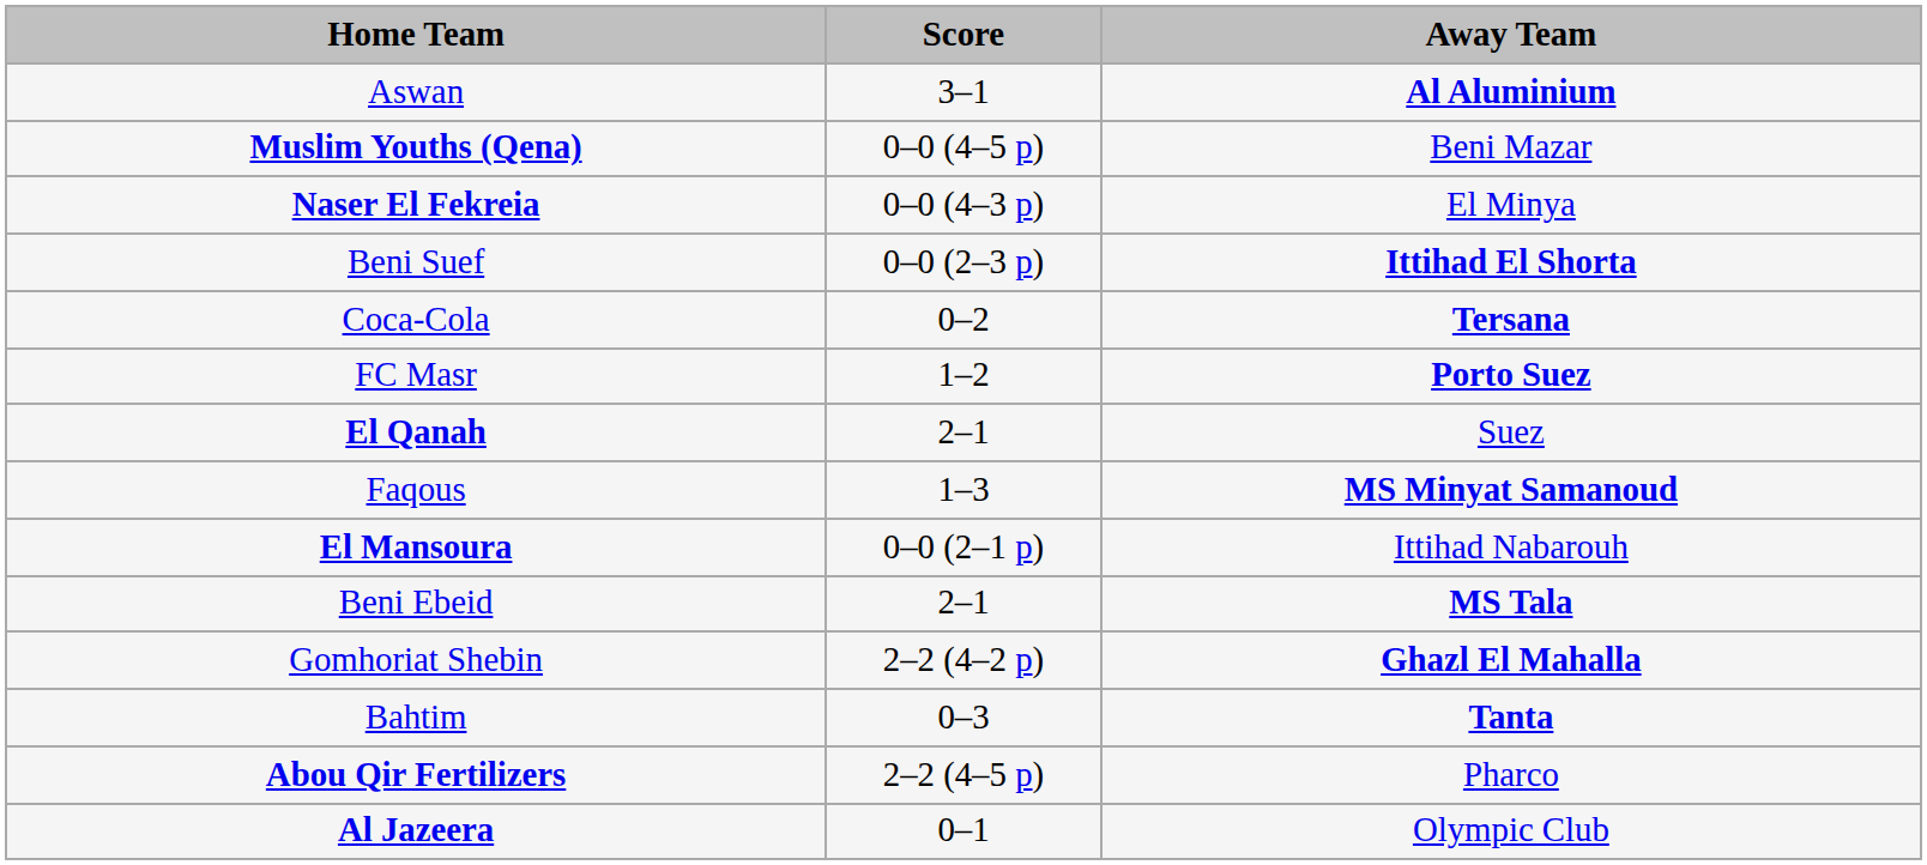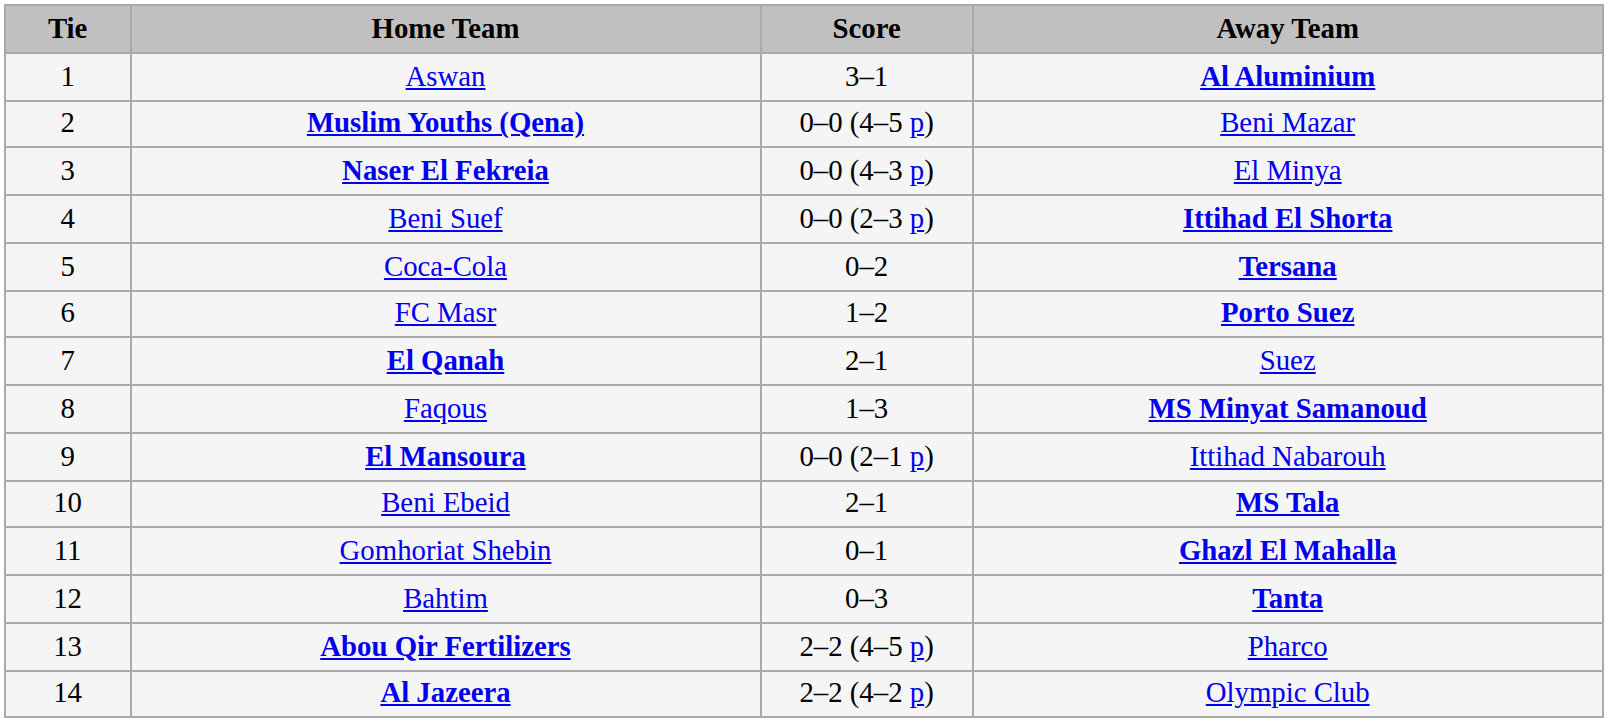+ column: Tie | 1 | 2 | 3 | 4 | 5 | 6 | 7 | 8 | 9 | 10 | 11 | 12 | 13 | 14
Gomhoriat Shebin | Score: 2–2 (4–2 p) -> 0–1
Al Jazeera | Score: 0–1 -> 2–2 (4–2 p)
